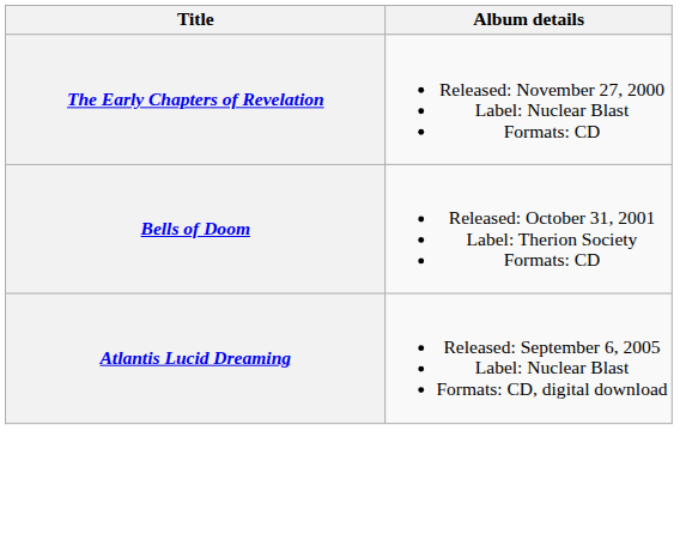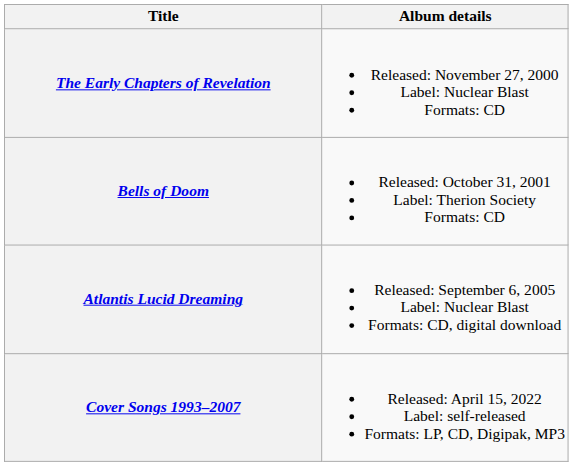+ row: Cover Songs 1993–2007 | Released: April 15, 2022 Label: self-released Formats: LP, CD, Digipak, MP3
